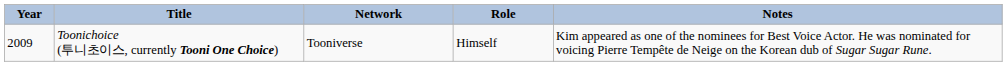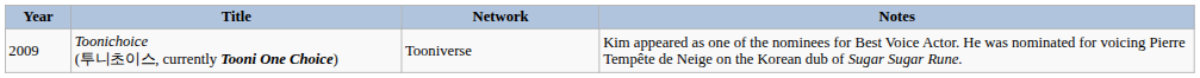- column: Role | Himself
